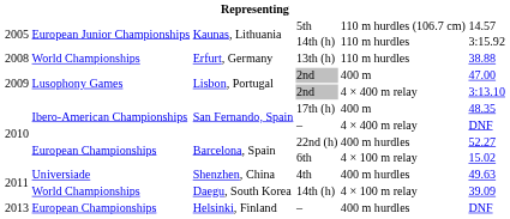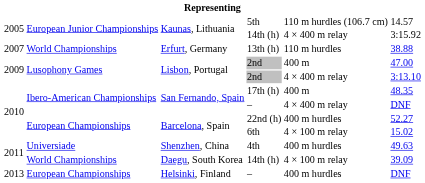Kaunas, Lithuania / 14th (h) | column 5: 110 m hurdles -> 4 × 400 m relay
13th (h) | column 1: 2008 -> 2007
